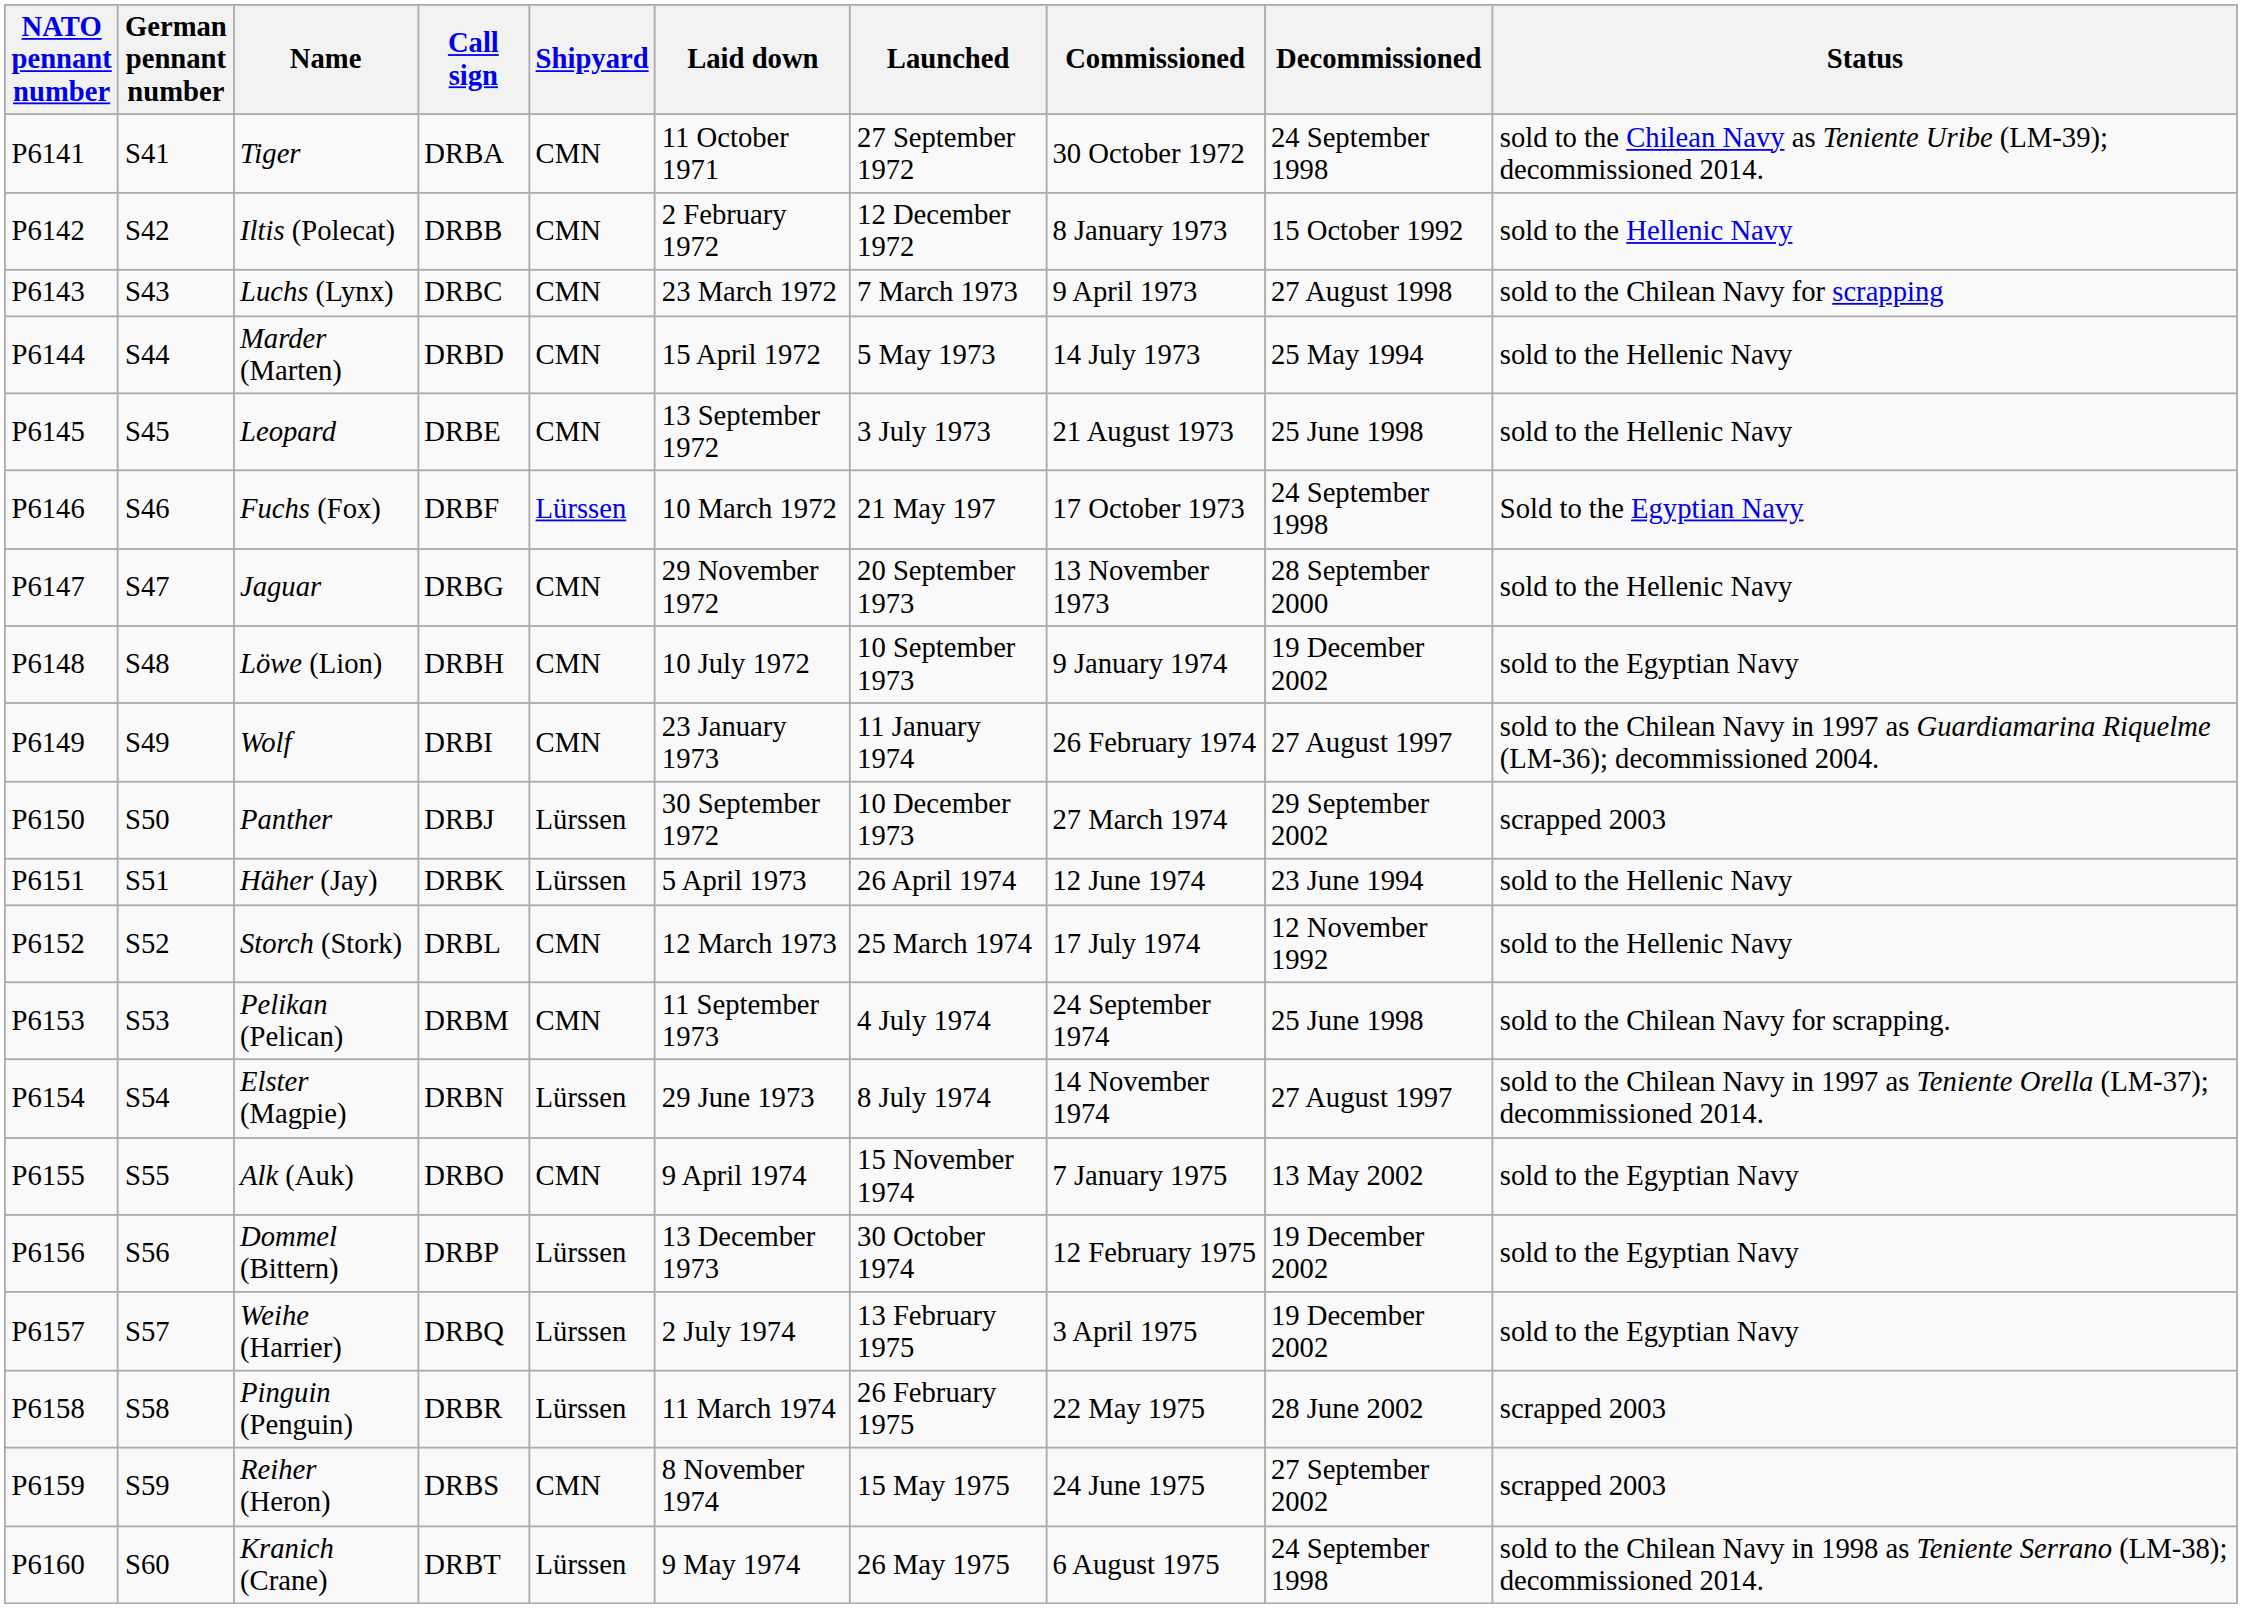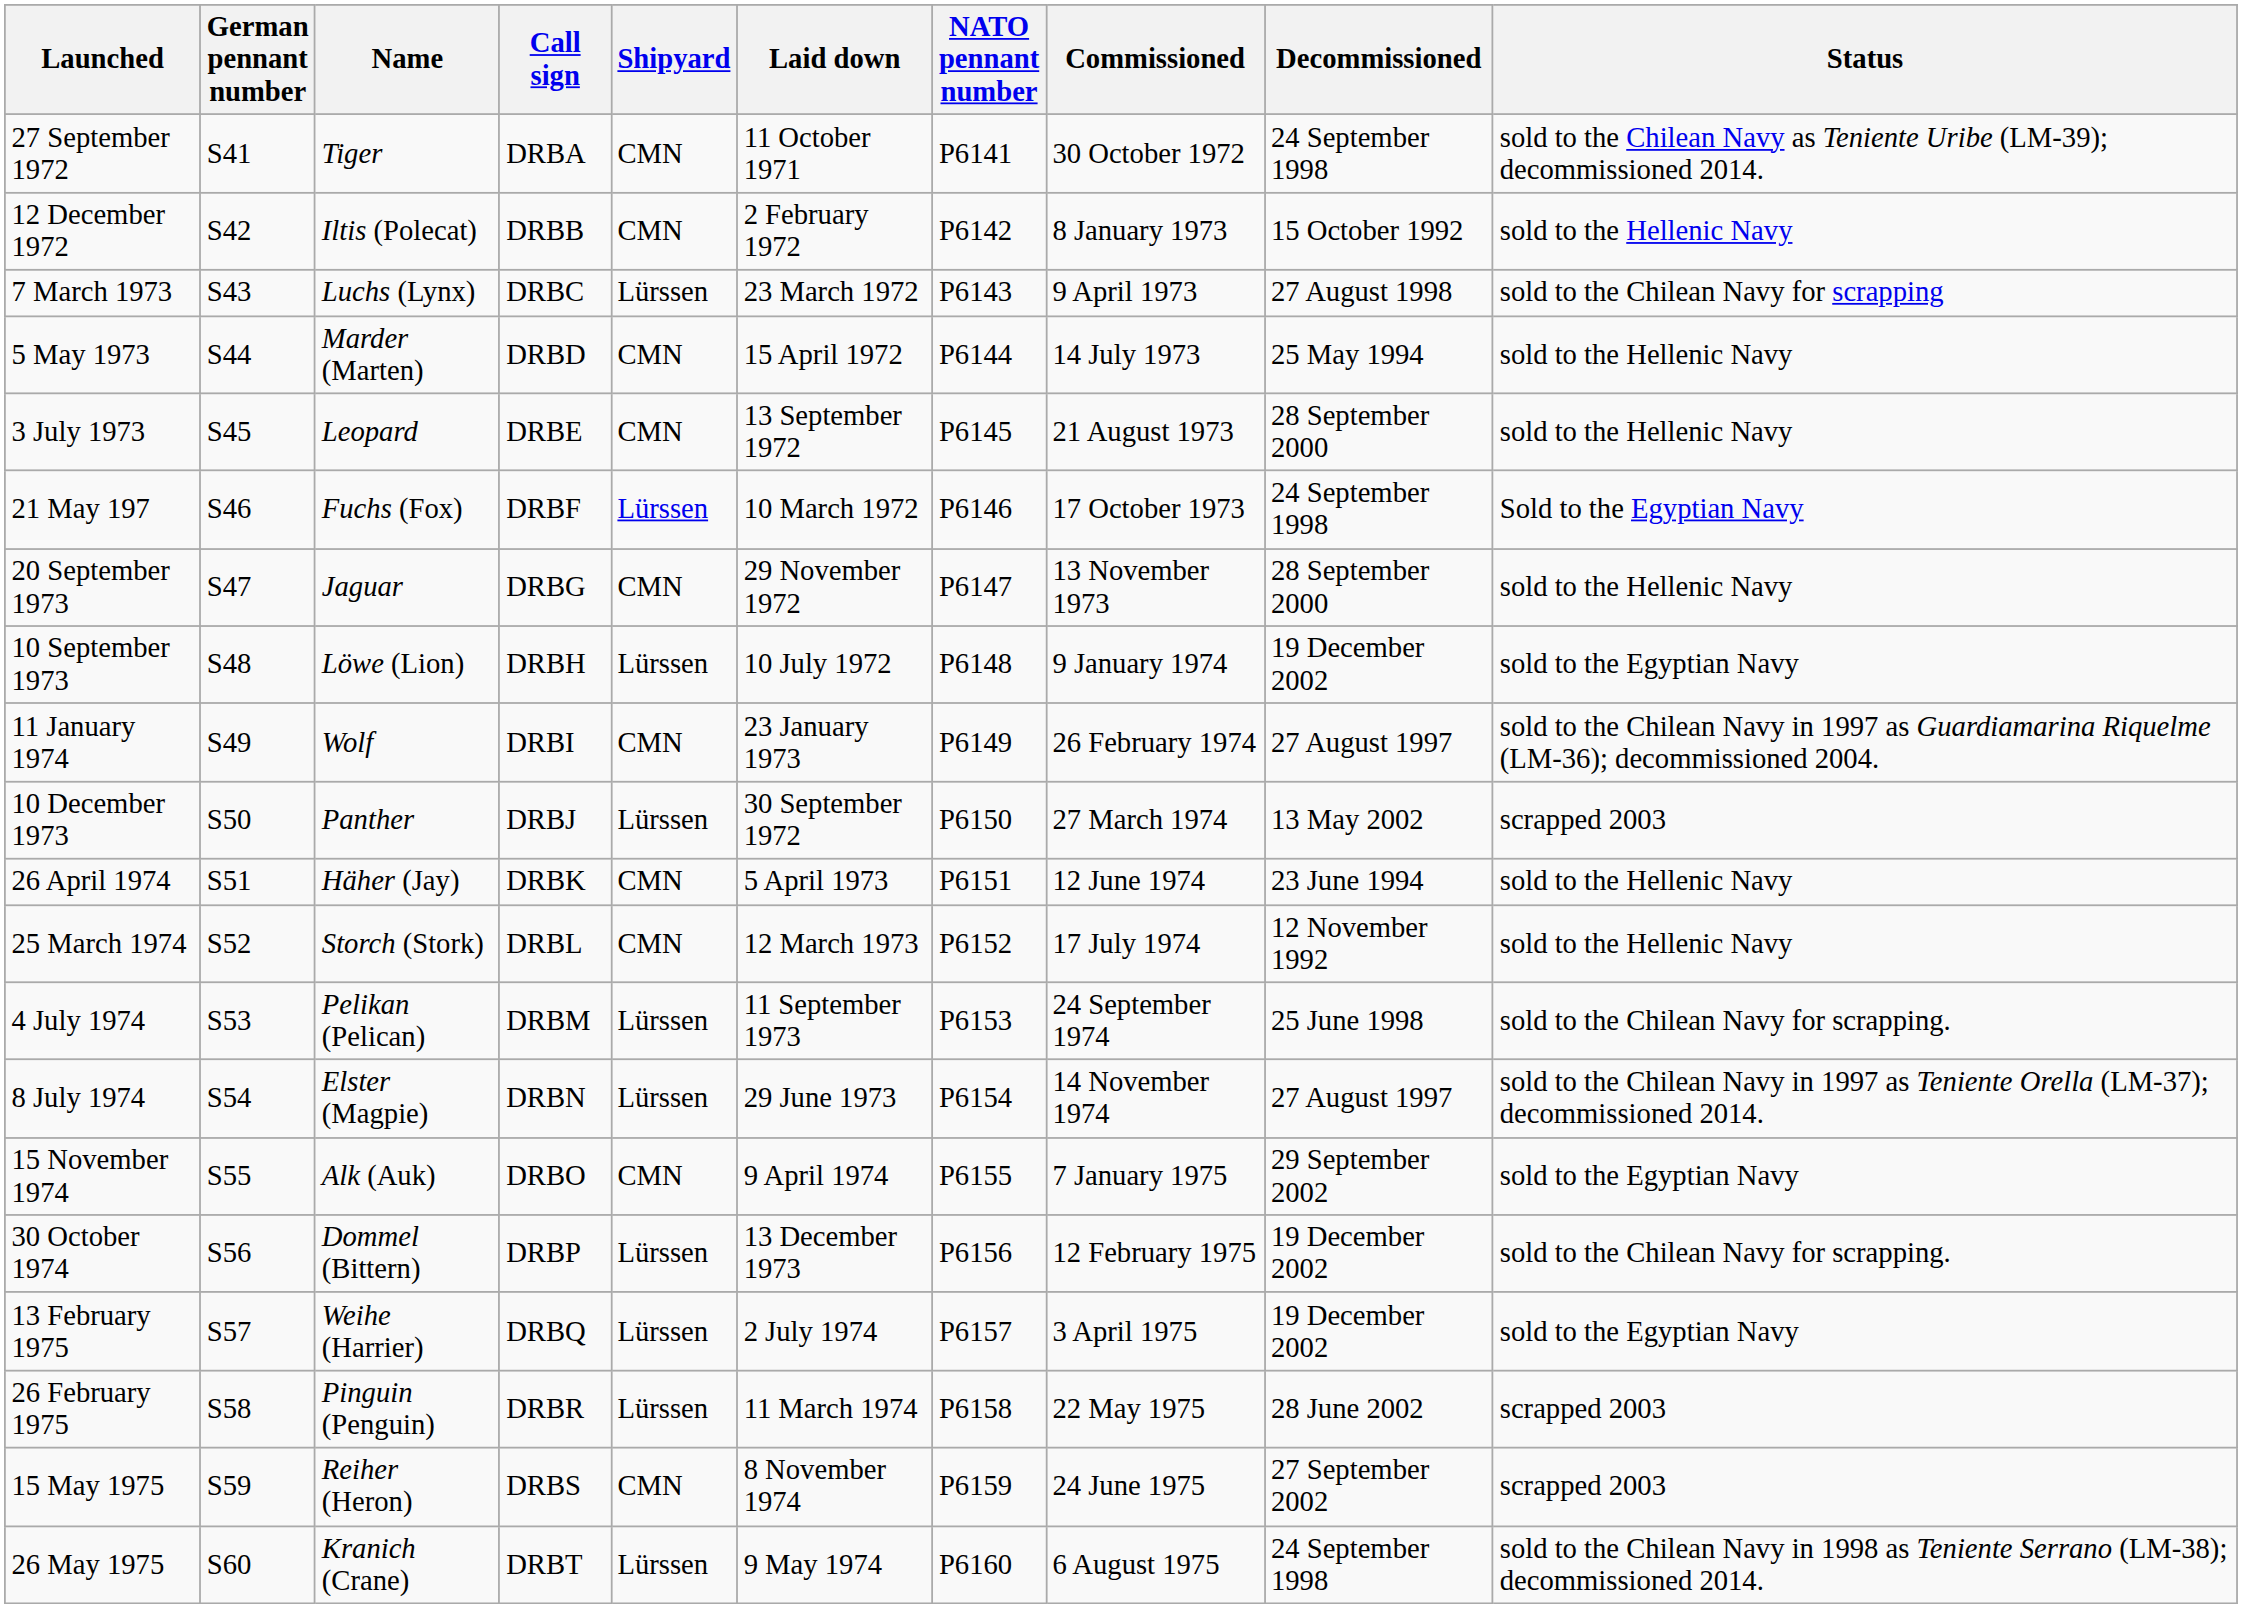columns swapped: NATO pennant number <-> Launched
Luchs (Lynx) | Shipyard: CMN -> Lürssen
Leopard | Decommissioned: 25 June 1998 -> 28 September 2000
Löwe (Lion) | Shipyard: CMN -> Lürssen
Panther | Decommissioned: 29 September 2002 -> 13 May 2002
Häher (Jay) | Shipyard: Lürssen -> CMN
Pelikan (Pelican) | Shipyard: CMN -> Lürssen
Alk (Auk) | Decommissioned: 13 May 2002 -> 29 September 2002
Dommel (Bittern) | Status: sold to the Egyptian Navy -> sold to the Chilean Navy for scrapping.
